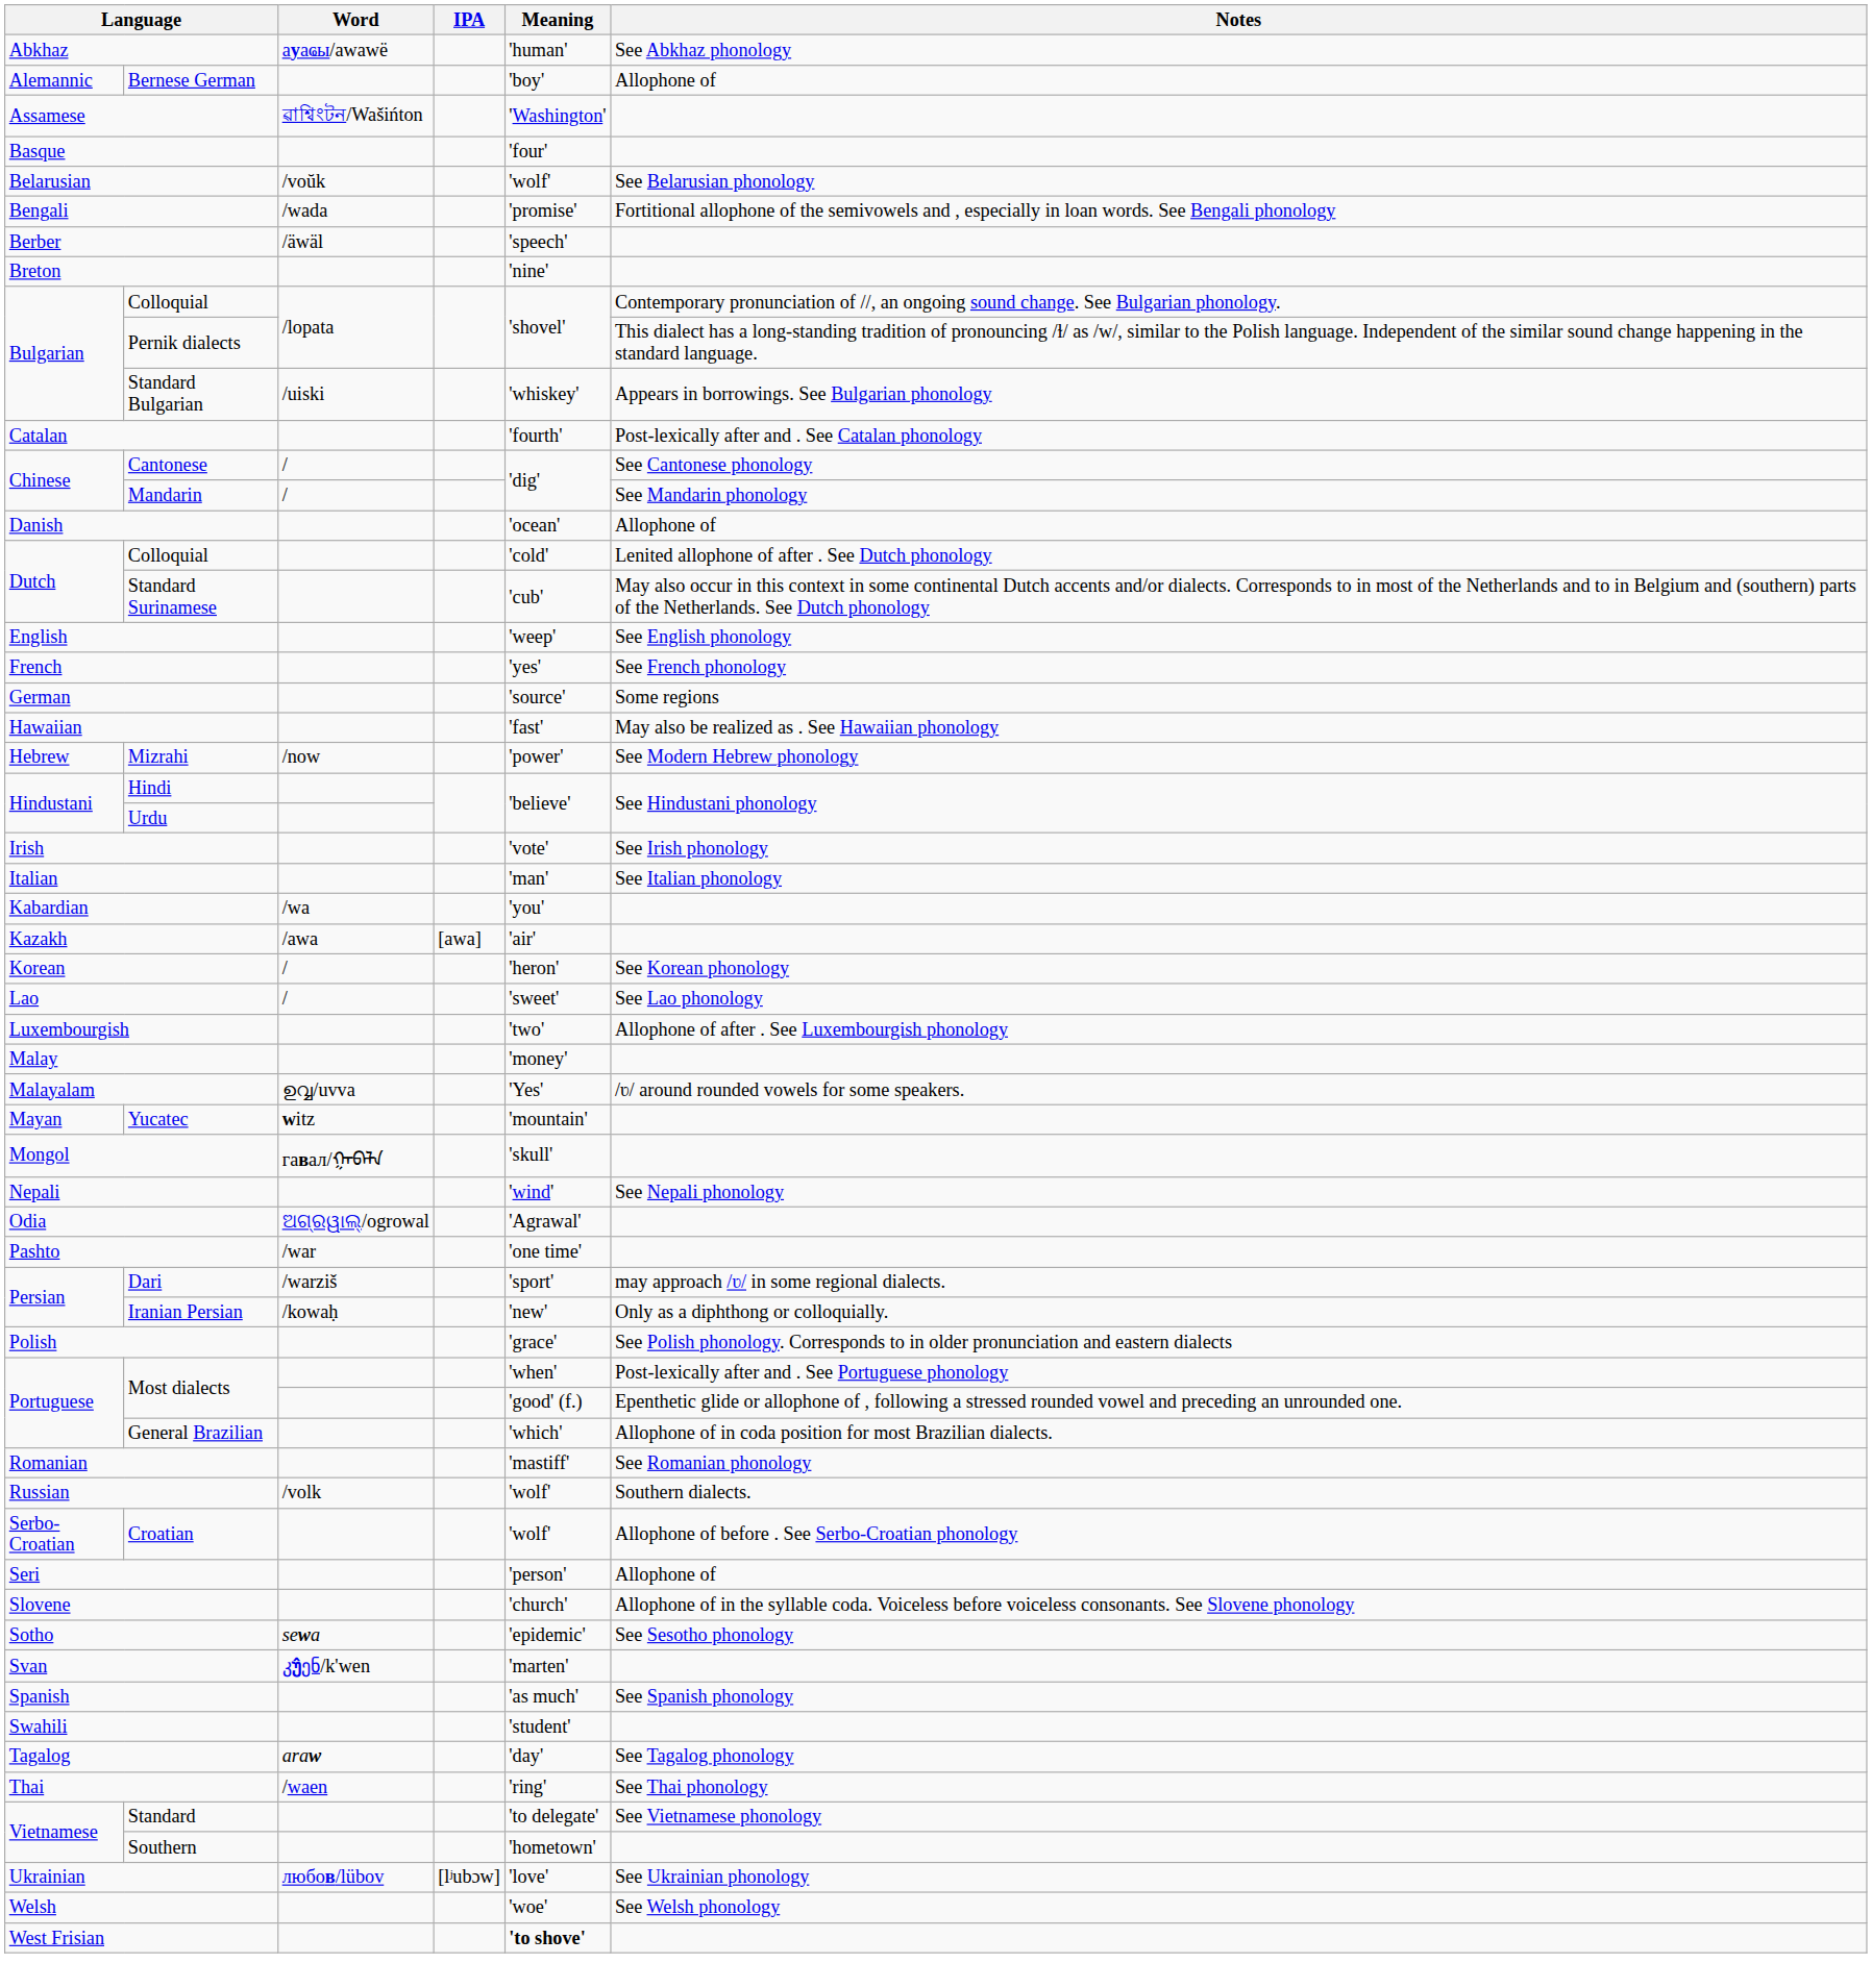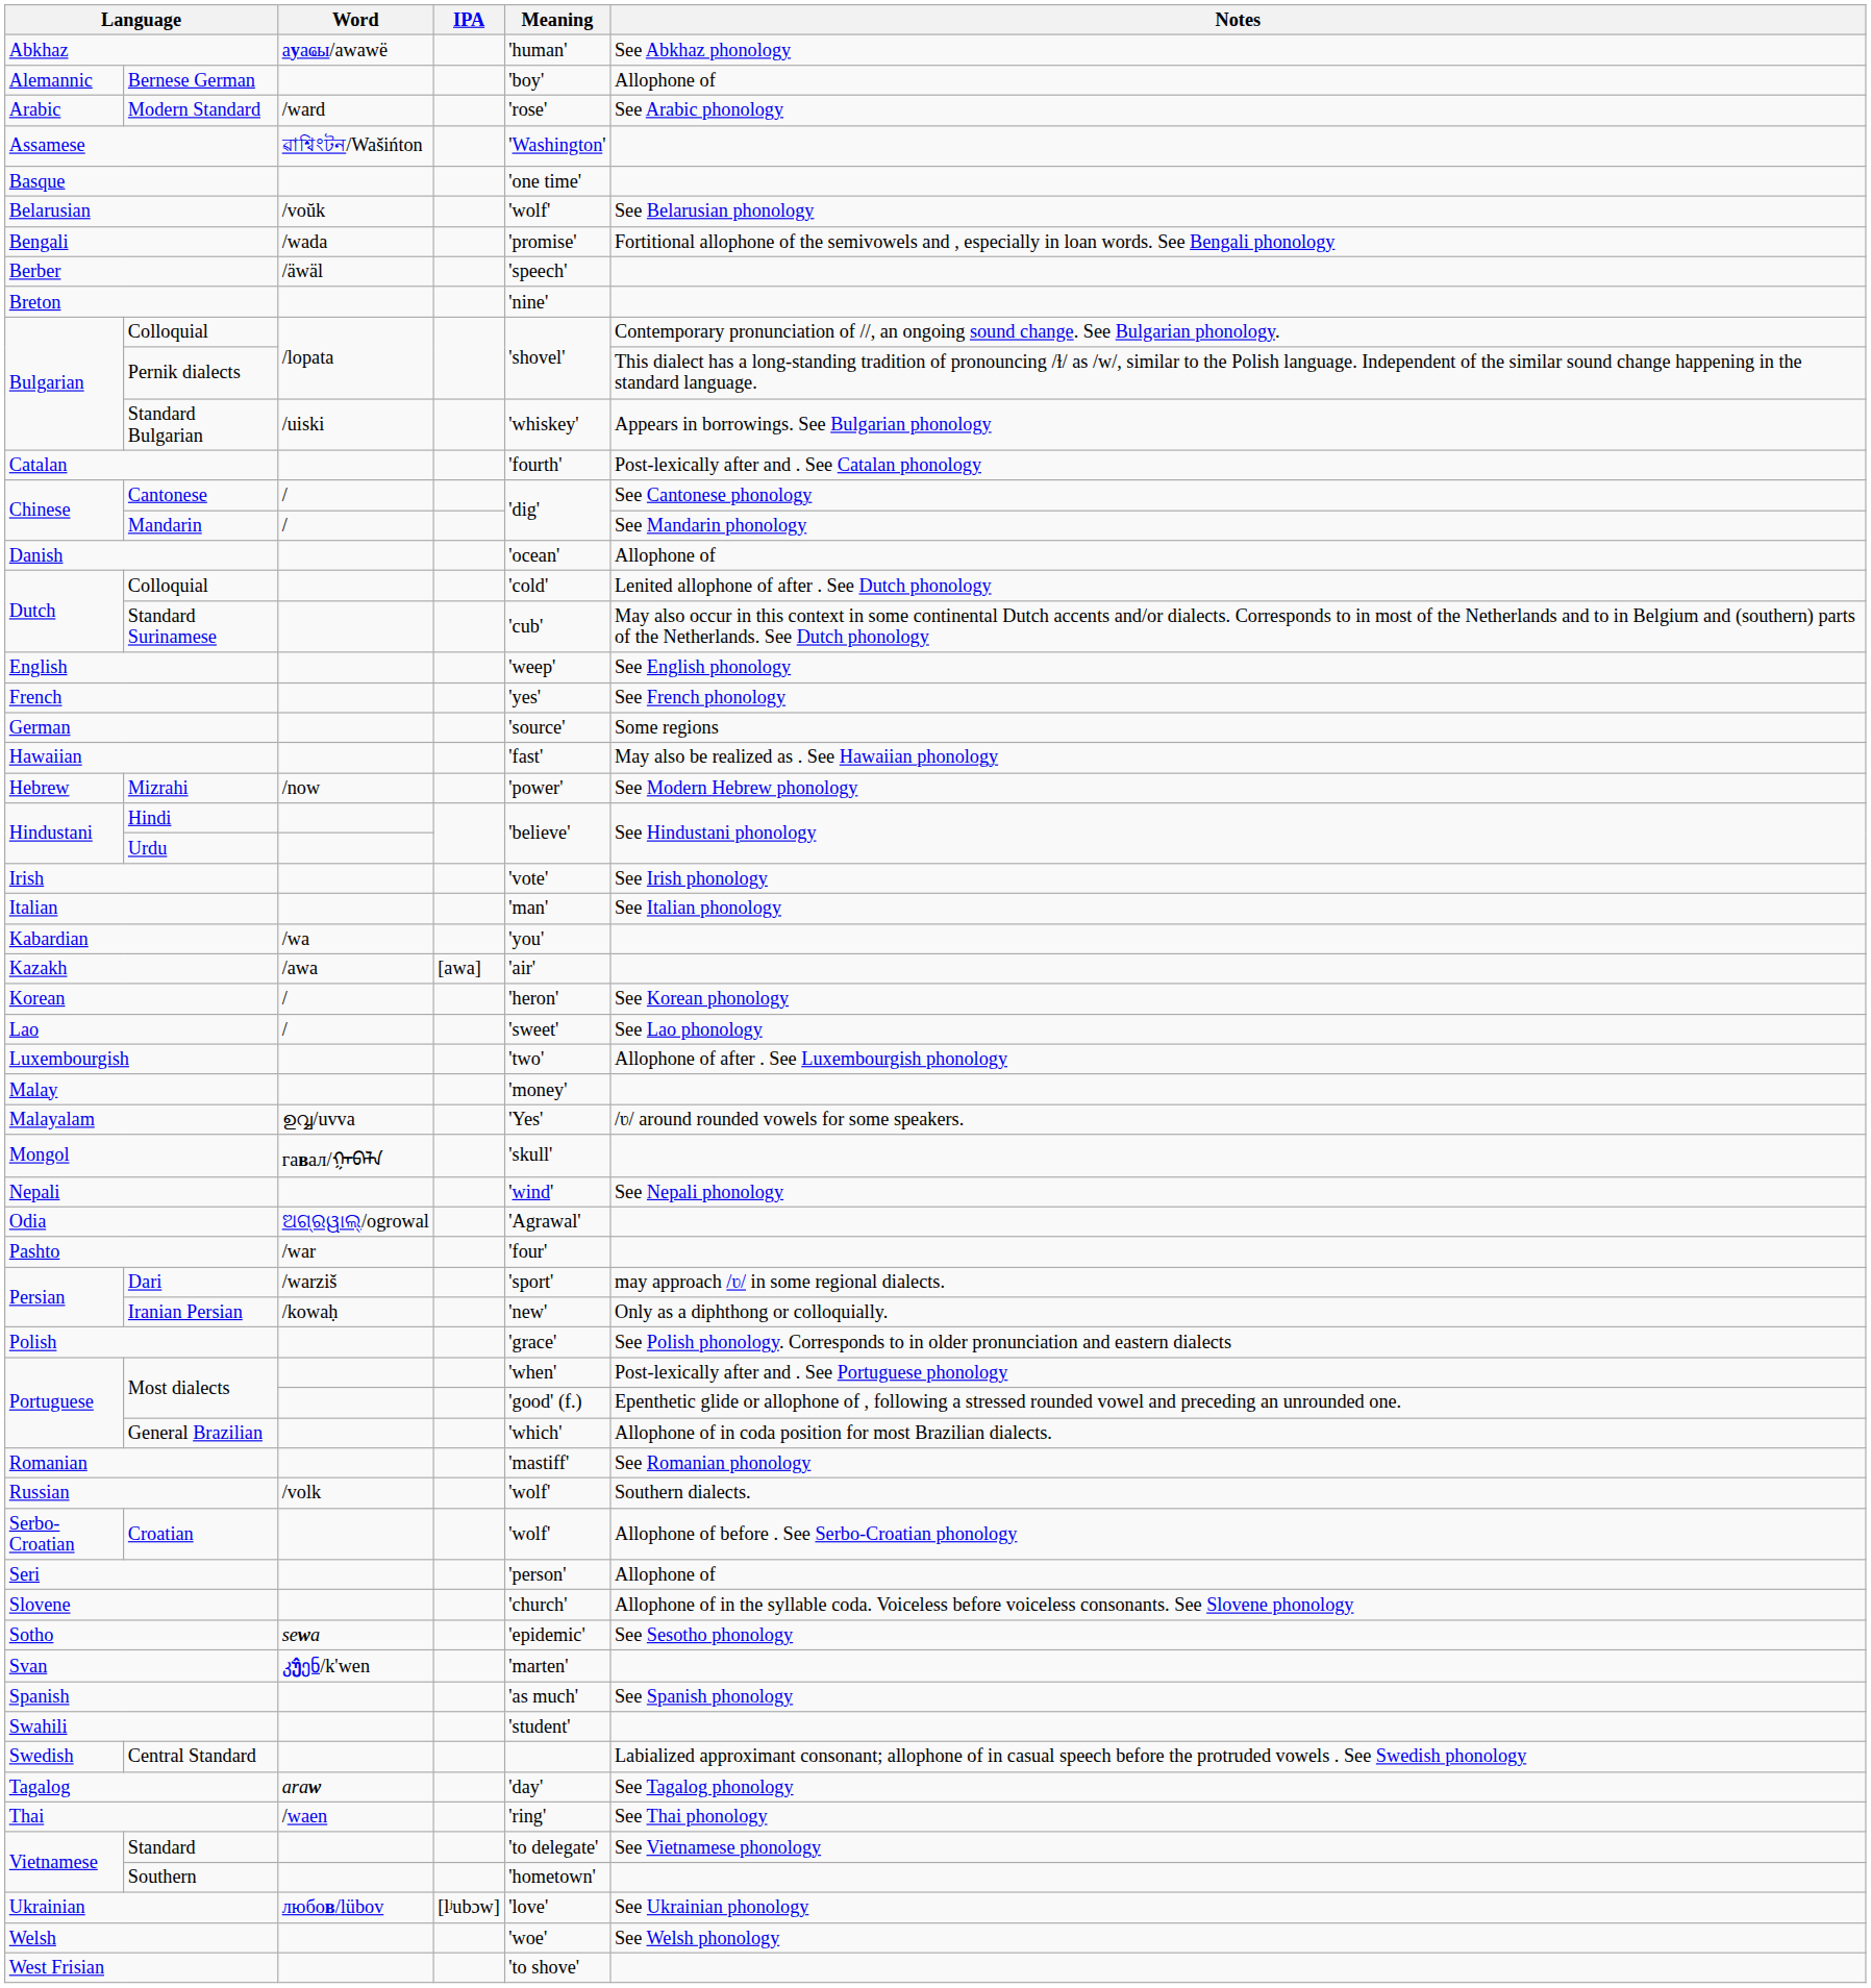+ row: Arabic | Modern Standard | /ward | 'rose' | See Arabic phonology
Basque | Meaning: 'four' -> 'one time'
- row: Mayan | Yucatec | witz | 'mountain'
Pashto | Meaning: 'one time' -> 'four'
+ row: Swedish | Central Standard | Labialized approximant consonant; allophone of in casual speech before the protruded vowels . See Swedish phonology
West Frisian | Meaning: bold -> normal
